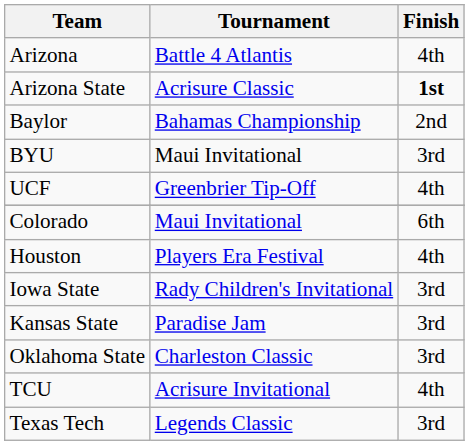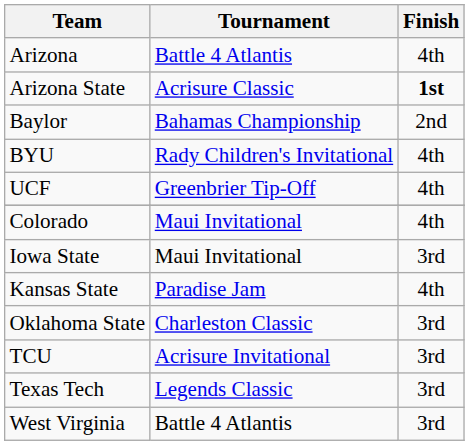BYU | Tournament: Maui Invitational -> Rady Children's Invitational
BYU | Finish: 3rd -> 4th
Colorado | Finish: 6th -> 4th
- row: Houston | Players Era Festival | 4th
Iowa State | Tournament: Rady Children's Invitational -> Maui Invitational
Kansas State | Finish: 3rd -> 4th
TCU | Finish: 4th -> 3rd
+ row: West Virginia | Battle 4 Atlantis | 3rd
